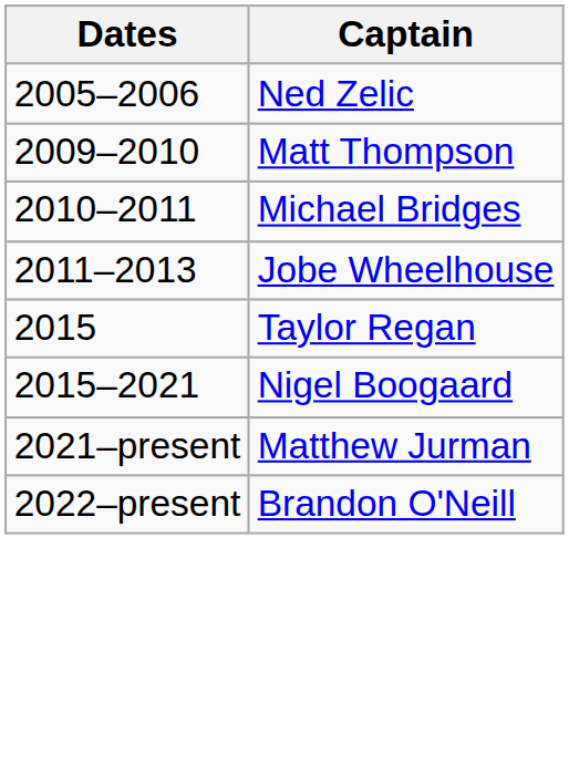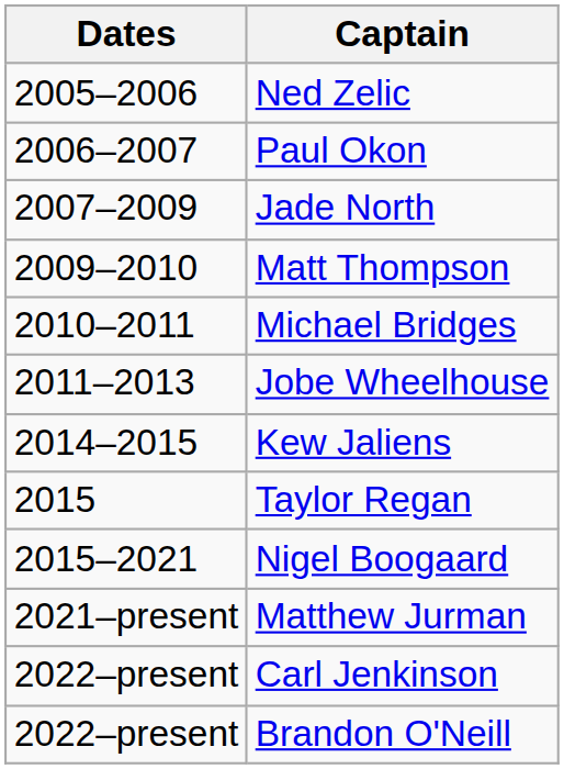+ row: 2006–2007 | Paul Okon
+ row: 2007–2009 | Jade North
+ row: 2014–2015 | Kew Jaliens
+ row: 2022–present | Carl Jenkinson
